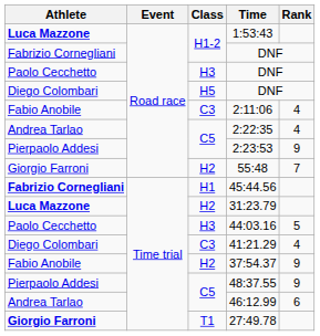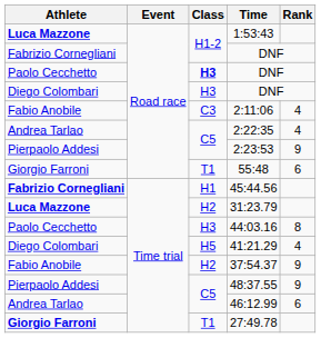Paolo Cecchetto / DNF | Class: normal -> bold
Diego Colombari / DNF | Class: H5 -> H3
55:48 | Class: H2 -> T1
55:48 | Rank: 7 -> 6
44:03.16 | Rank: 5 -> 8
41:21.29 | Class: C3 -> H5
